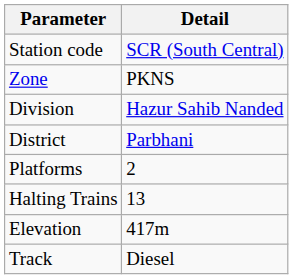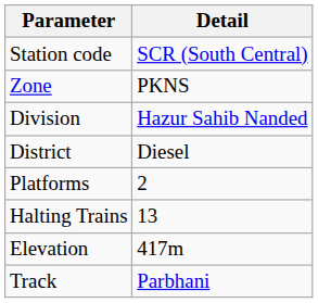District | Detail: Parbhani -> Diesel
Track | Detail: Diesel -> Parbhani
